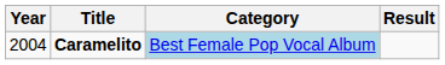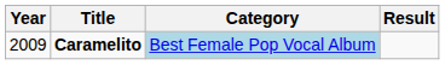Caramelito | Year: 2004 -> 2009
